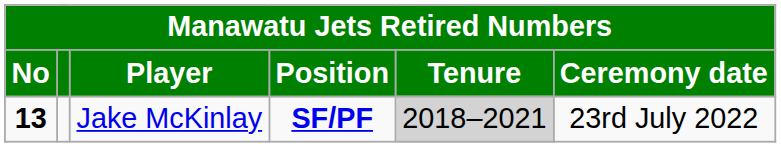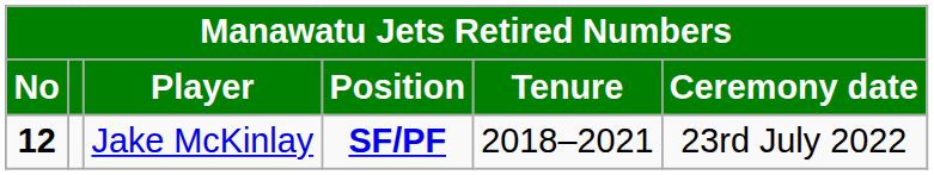Jake McKinlay | No: 13 -> 12
Jake McKinlay | Tenure: lightgrey background -> no background
